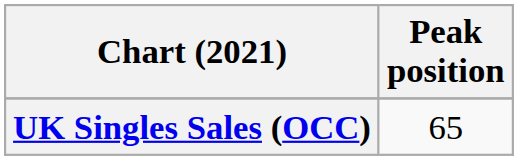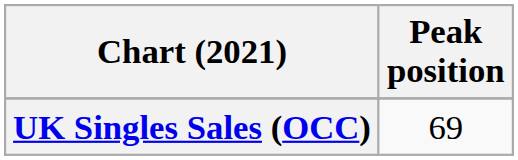UK Singles Sales (OCC) | Peak position: 65 -> 69
